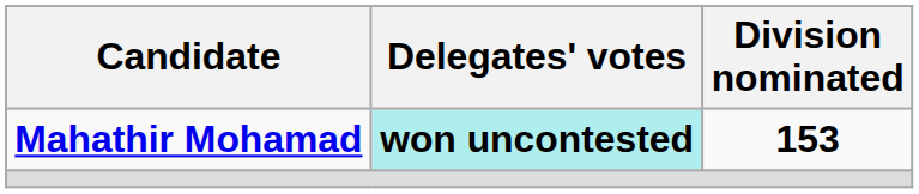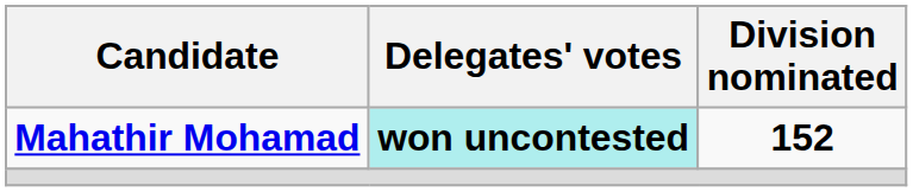Mahathir Mohamad | Division nominated: 153 -> 152
